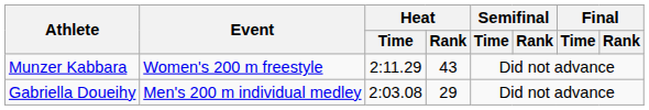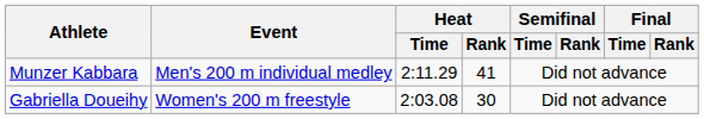Munzer Kabbara | Event: Women's 200 m freestyle -> Men's 200 m individual medley
Munzer Kabbara | Heat / Rank: 43 -> 41
Gabriella Doueihy | Event: Men's 200 m individual medley -> Women's 200 m freestyle
Gabriella Doueihy | Heat / Rank: 29 -> 30
